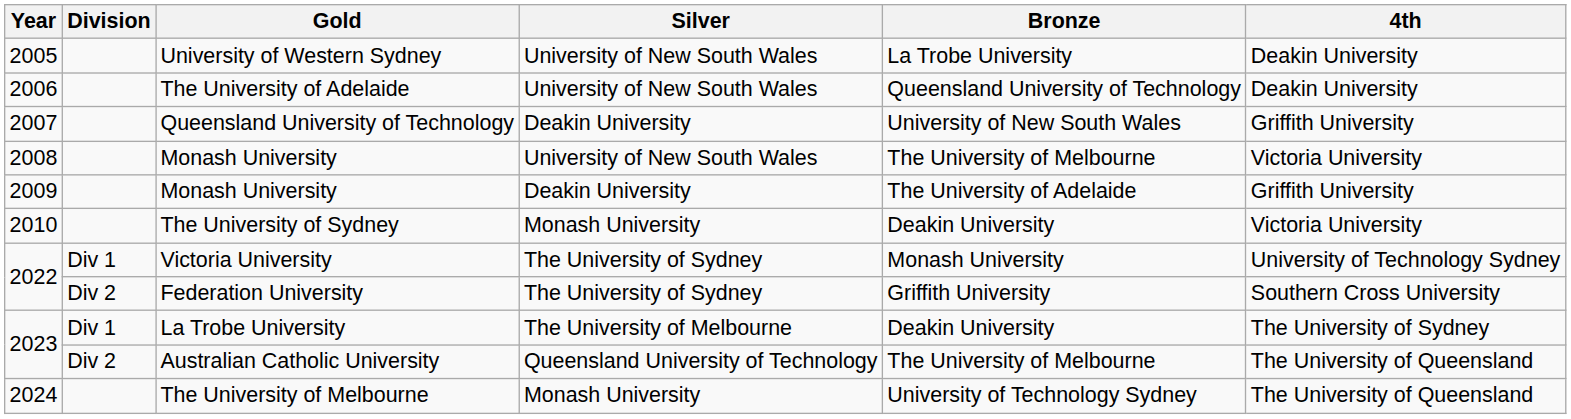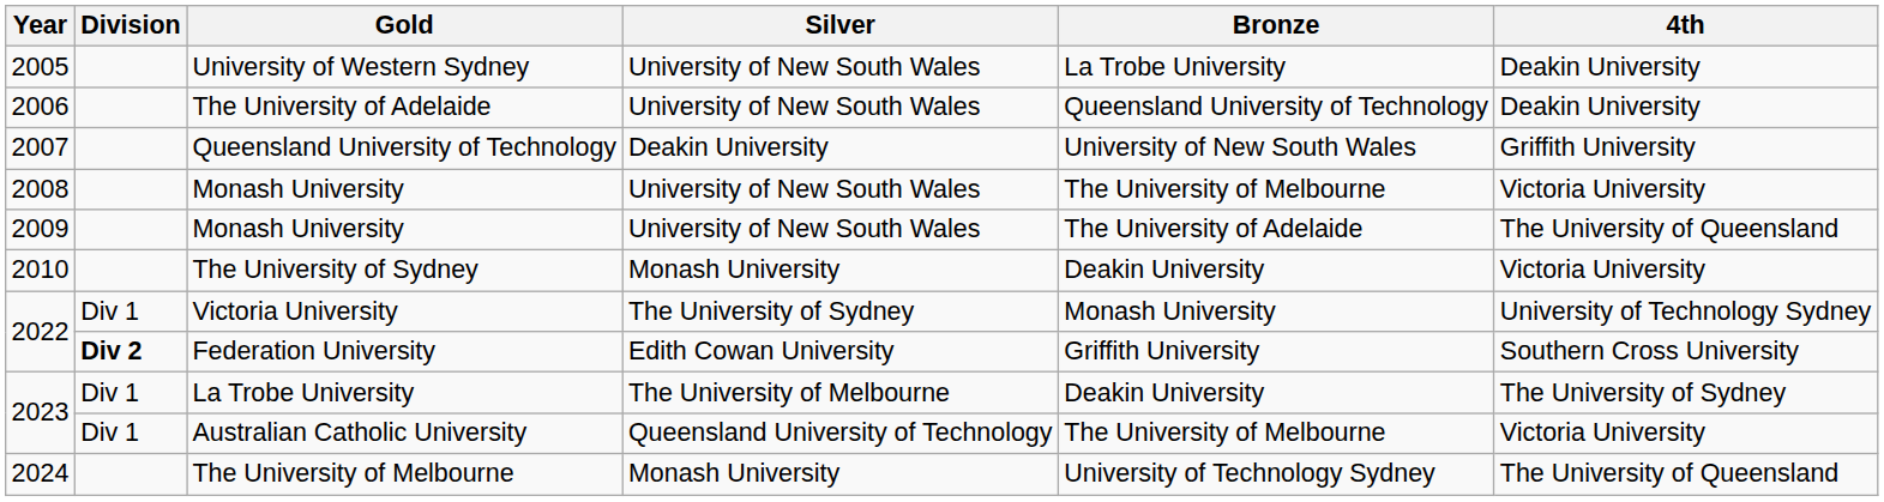2009 / Monash University | Silver: Deakin University -> University of New South Wales
2009 / Monash University | 4th: Griffith University -> The University of Queensland
Federation University | Division: normal -> bold
Federation University | Silver: The University of Sydney -> Edith Cowan University
Australian Catholic University | Division: Div 2 -> Div 1
Australian Catholic University | 4th: The University of Queensland -> Victoria University
